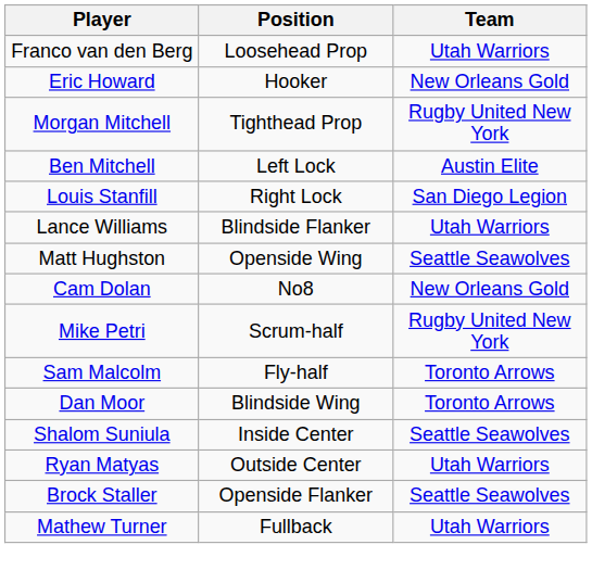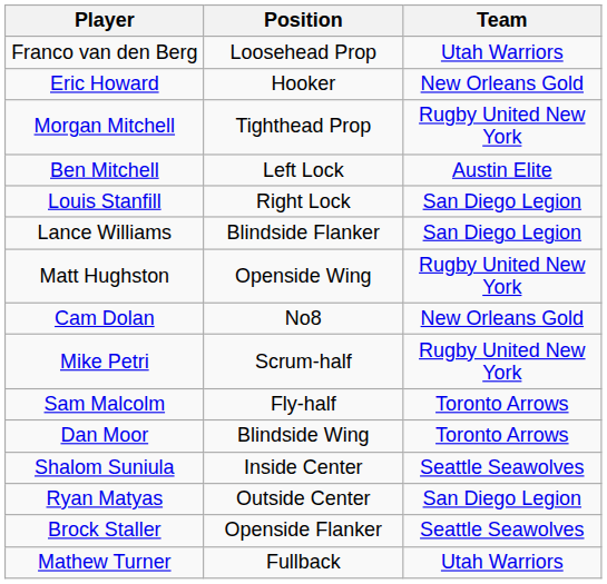Lance Williams | Team: Utah Warriors -> San Diego Legion
Matt Hughston | Team: Seattle Seawolves -> Rugby United New York
Ryan Matyas | Team: Utah Warriors -> San Diego Legion
